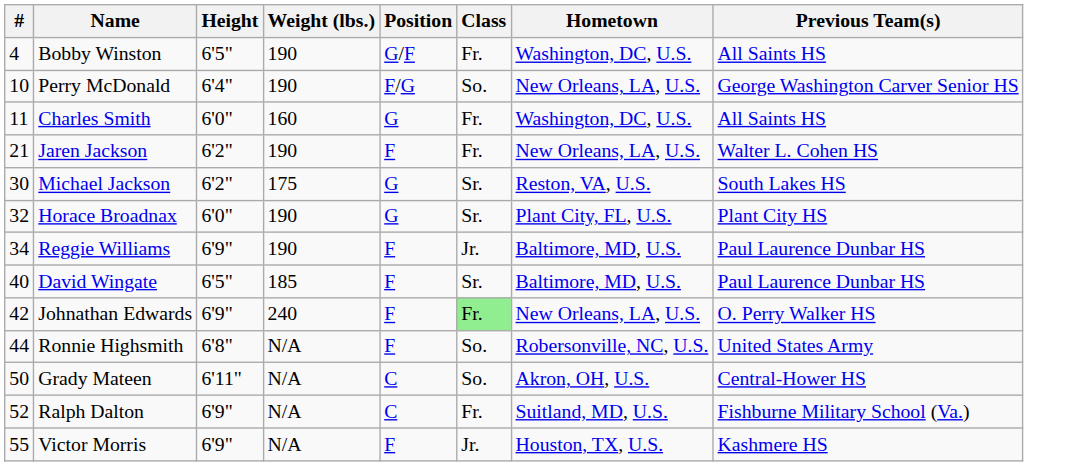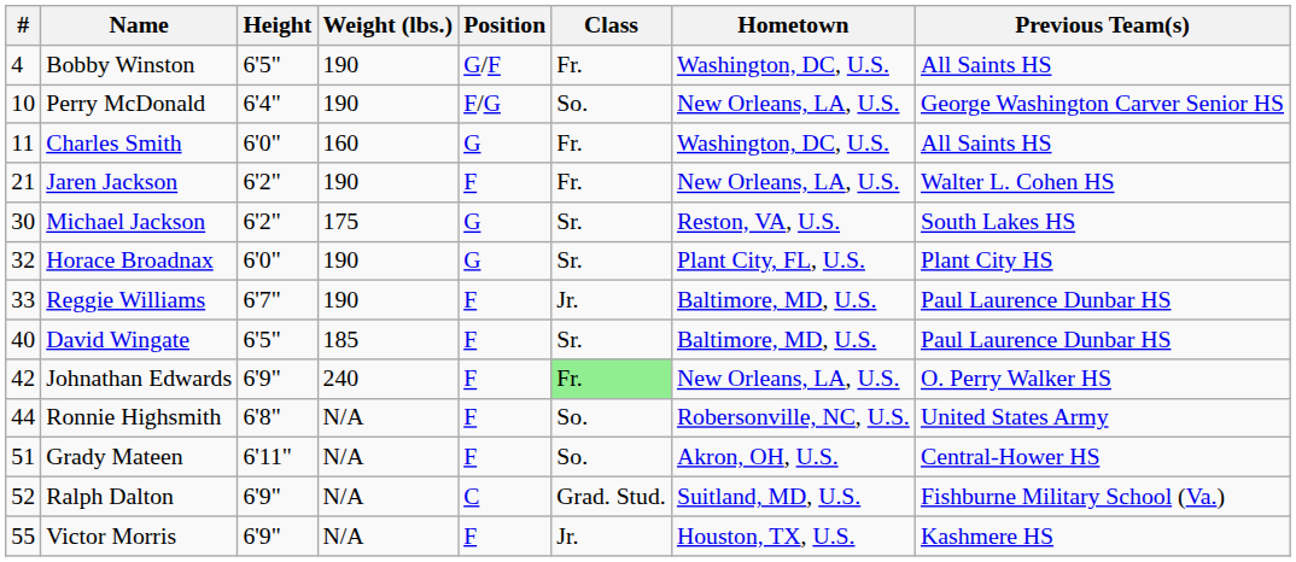Reggie Williams | #: 34 -> 33
Reggie Williams | Height: 6'9" -> 6'7"
Grady Mateen | #: 50 -> 51
Grady Mateen | Position: C -> F
Ralph Dalton | Class: Fr. -> Grad. Stud.
